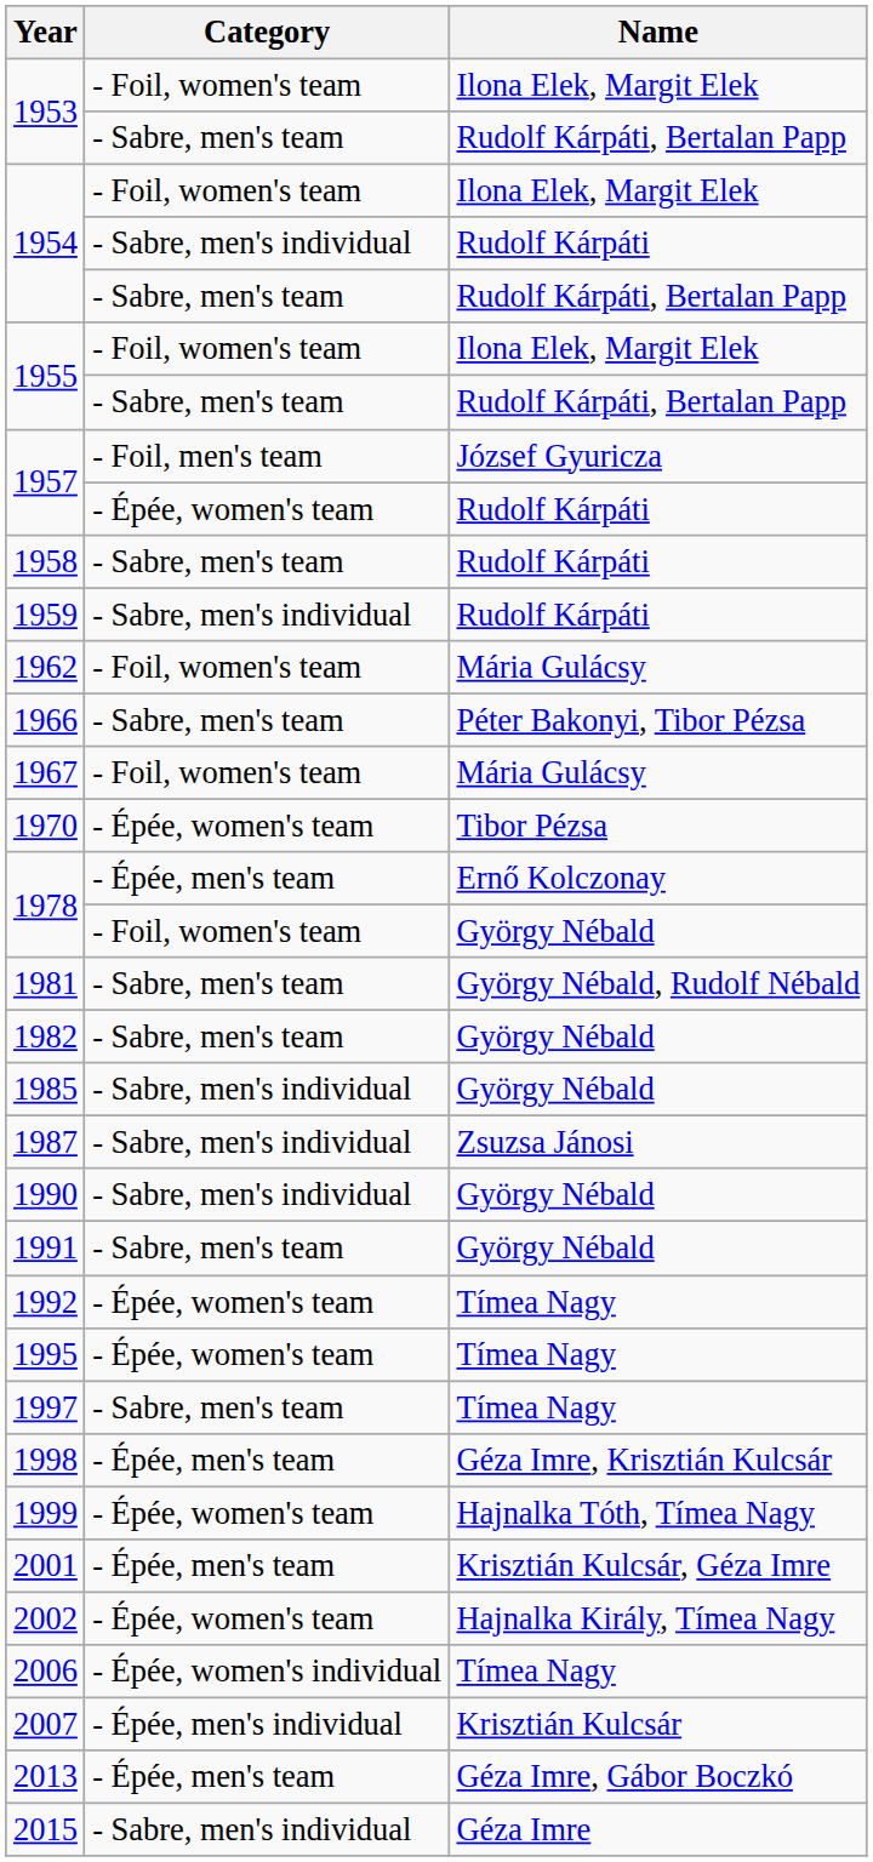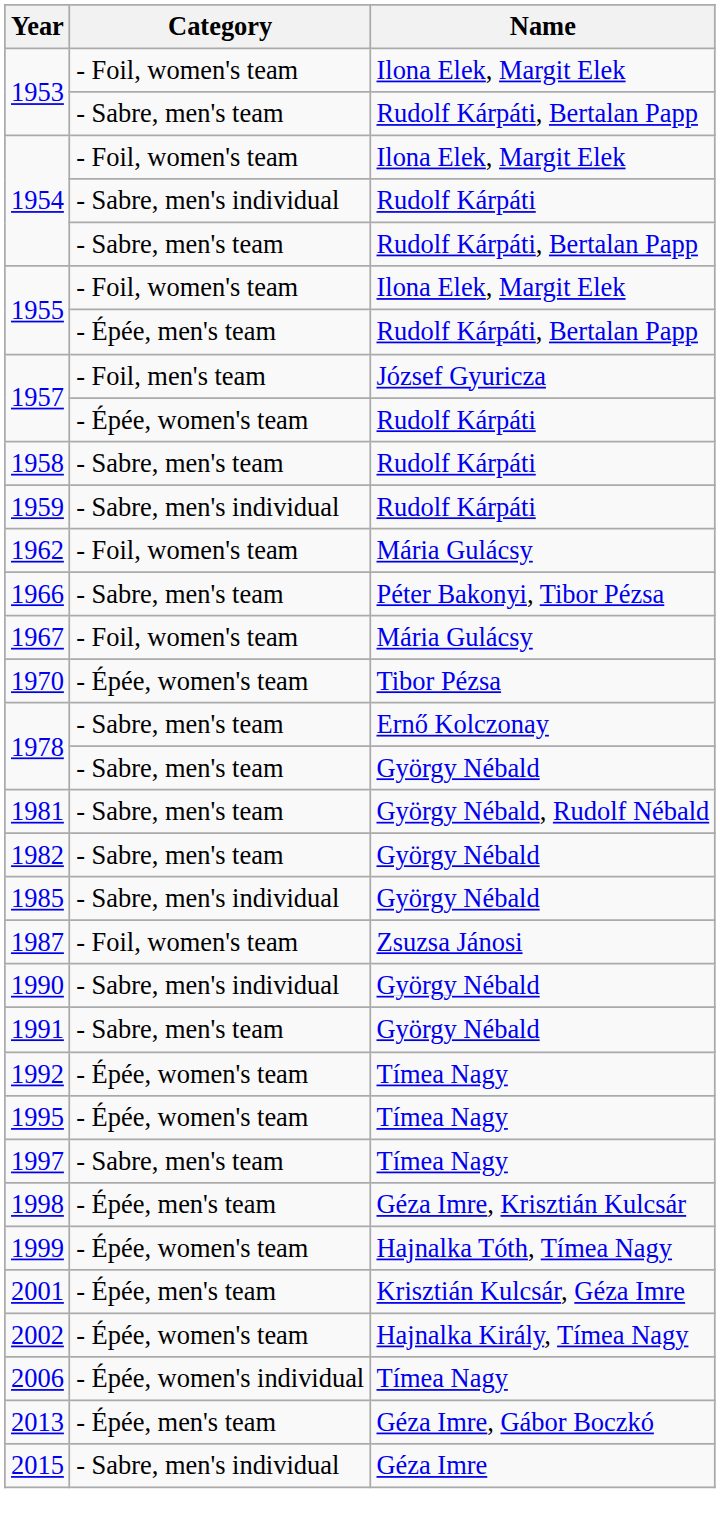1955 / Rudolf Kárpáti, Bertalan Papp | Category: - Sabre, men's team -> - Épée, men's team
1978 / Ernő Kolczonay | Category: - Épée, men's team -> - Sabre, men's team
1978 / György Nébald | Category: - Foil, women's team -> - Sabre, men's team
1987 | Category: - Sabre, men's individual -> - Foil, women's team
- row: 2007 | - Épée, men's individual | Krisztián Kulcsár
